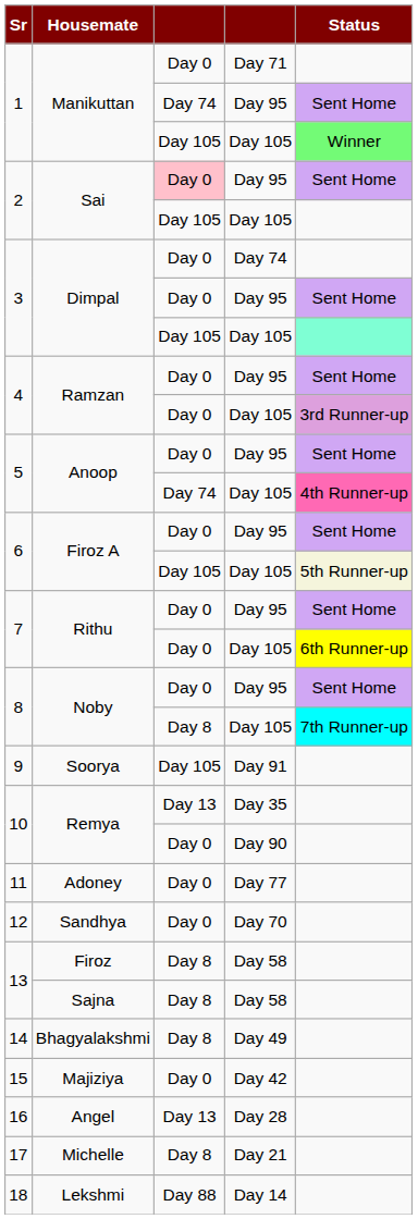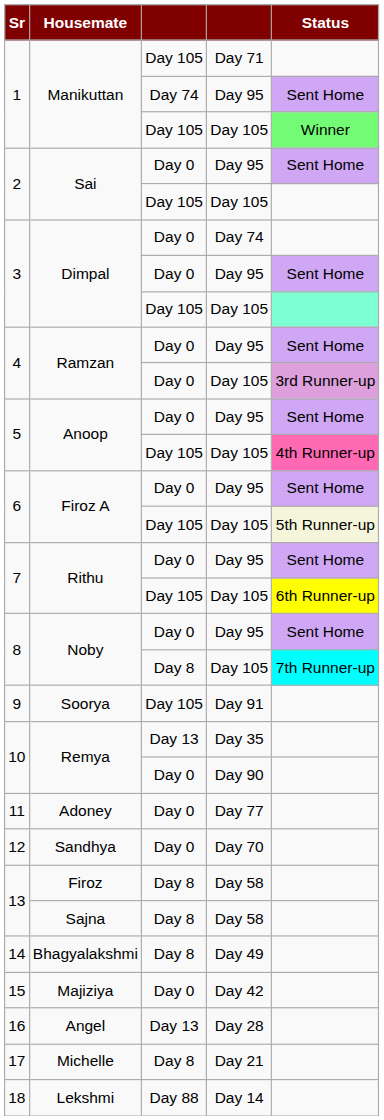Manikuttan / Day 71 | column 3: Day 0 -> Day 105
Sai / Day 95 | column 3: pink background -> no background
Anoop / Day 105 | column 3: Day 74 -> Day 105
Rithu / Day 105 | column 3: Day 0 -> Day 105
